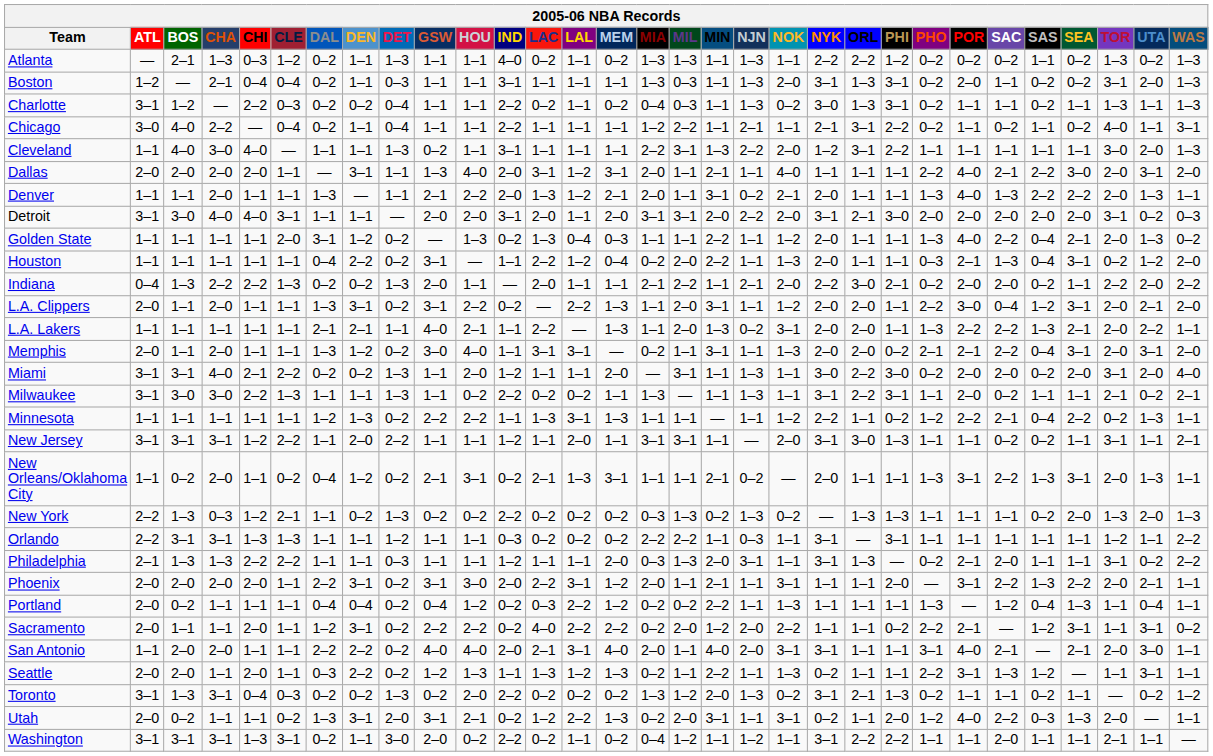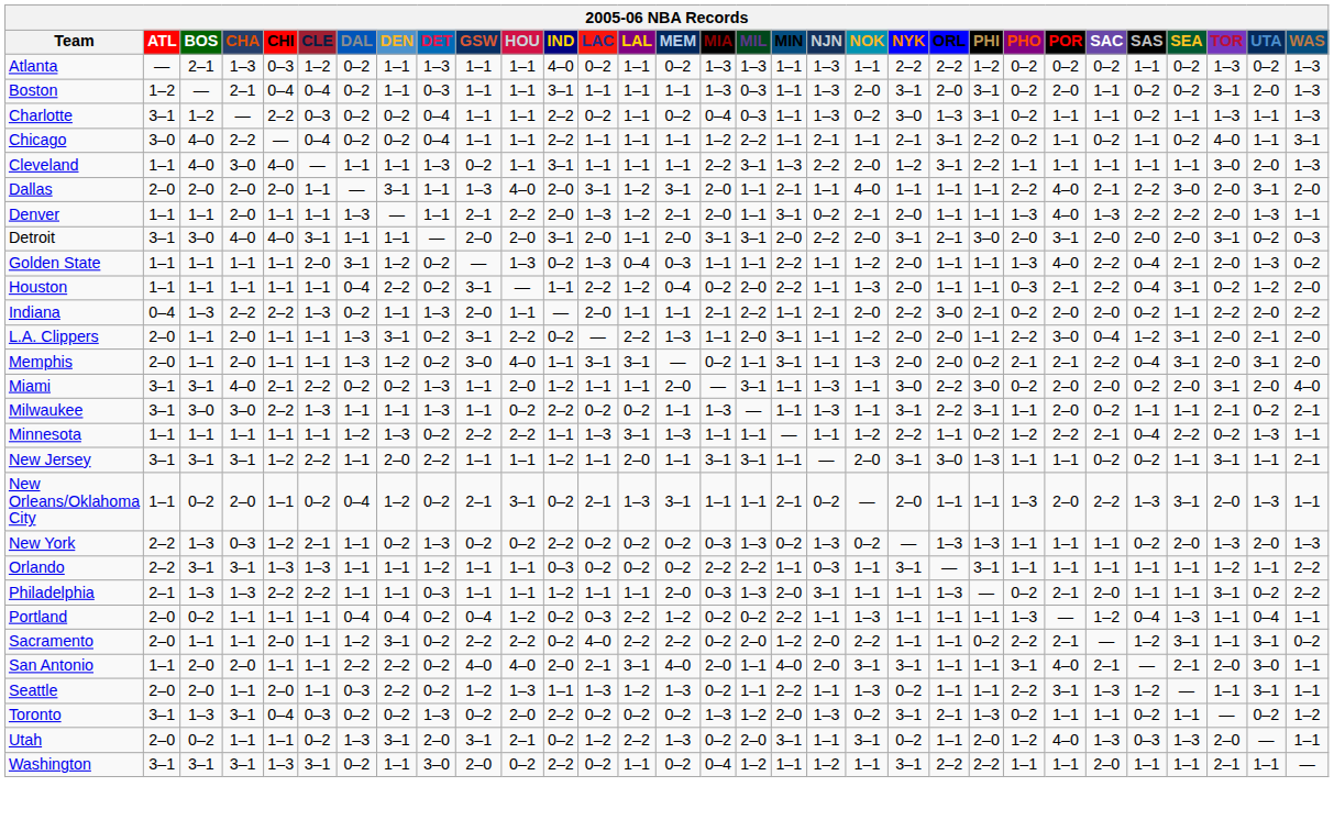Boston | ORL: 1–3 -> 2–0
Chicago | DEN: 1–1 -> 0–2
Detroit | POR: 2–0 -> 3–1
Houston | SAC: 1–3 -> 2–2
Indiana | DEN: 0–2 -> 1–1
- row: L.A. Lakers | 1–1 | 1–1 | 1–1 | 1–1 | 1–1 | 2–1 | 2–1 | 1–1 | 4–0 | 2–1 | 1–1 | 2–2 | — | 1–3 | 1–1 | 2–0 | 1–3 | 0–2 | 3–1 | 2–0 | 2–0 | 1–1 | 1–3 | 2–2 | 2–2 | 1–3 | 2–1 | 2–0 | 2–2 | 1–1
New Orleans/Oklahoma City | POR: 3–1 -> 2–0
Philadelphia | NYK: 3–1 -> 1–1
- row: Phoenix | 2–0 | 2–0 | 2–0 | 2–0 | 1–1 | 2–2 | 3–1 | 0–2 | 3–1 | 3–0 | 2–0 | 2–2 | 3–1 | 1–2 | 2–0 | 1–1 | 2–1 | 1–1 | 3–1 | 1–1 | 1–1 | 2–0 | — | 3–1 | 2–2 | 1–3 | 2–2 | 2–0 | 2–1 | 1–1
Utah | SAC: 2–2 -> 1–3
